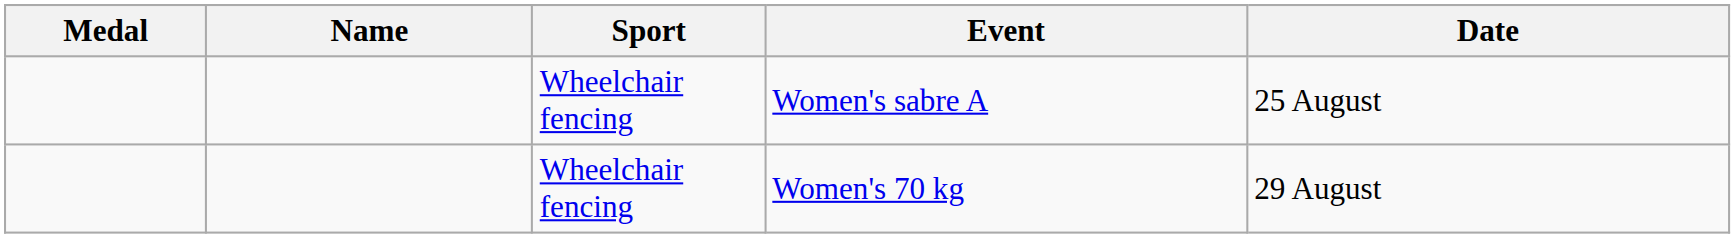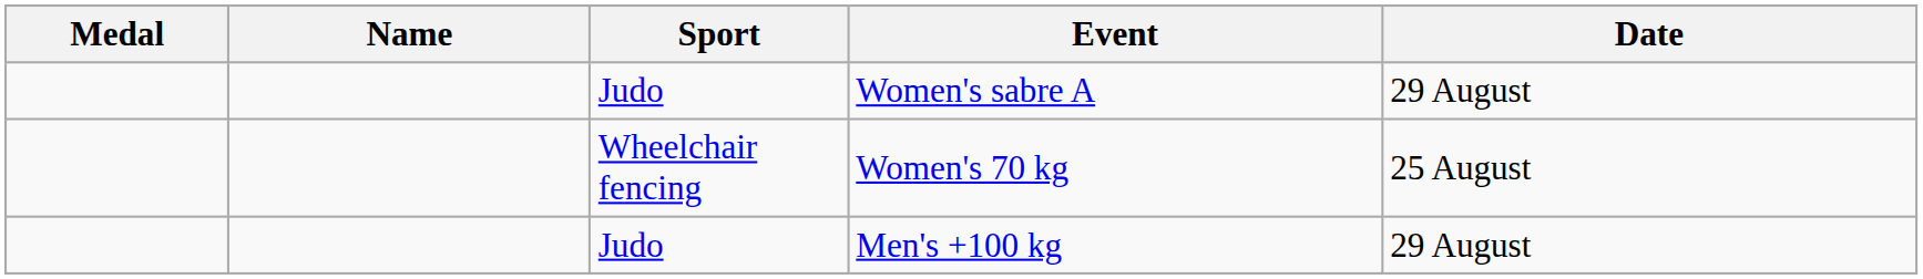Women's sabre A | Sport: Wheelchair fencing -> Judo
Women's sabre A | Date: 25 August -> 29 August
Women's 70 kg | Date: 29 August -> 25 August
+ row: Judo | Men's +100 kg | 29 August
